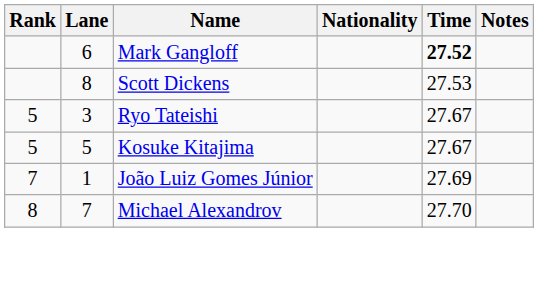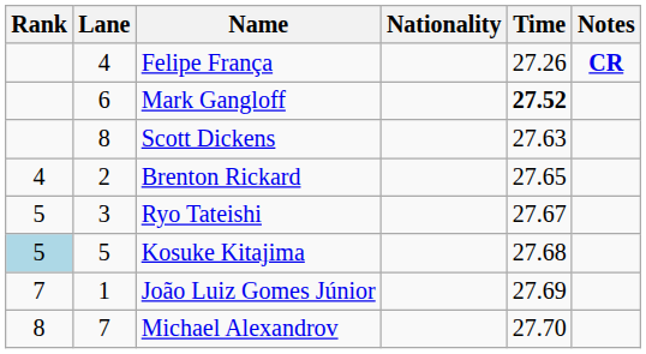+ row: 4 | Felipe França | 27.26 | CR
Scott Dickens | Time: 27.53 -> 27.63
+ row: 4 | 2 | Brenton Rickard | 27.65
Kosuke Kitajima | Rank: no background -> lightblue background
Kosuke Kitajima | Time: 27.67 -> 27.68
